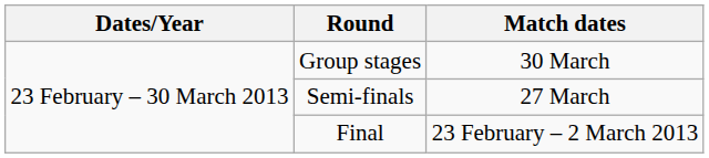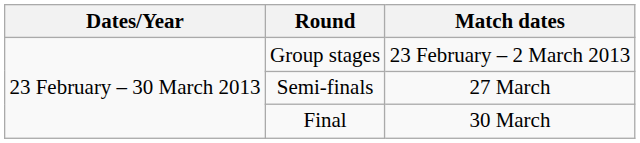Group stages | Match dates: 30 March -> 23 February – 2 March 2013
Final | Match dates: 23 February – 2 March 2013 -> 30 March
